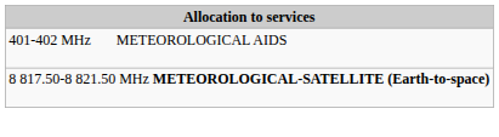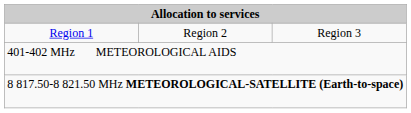+ row: Region 1 | Region 2 | Region 3
